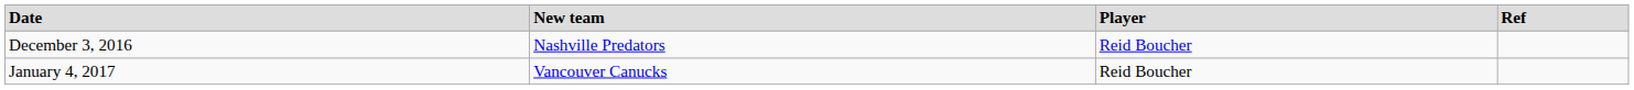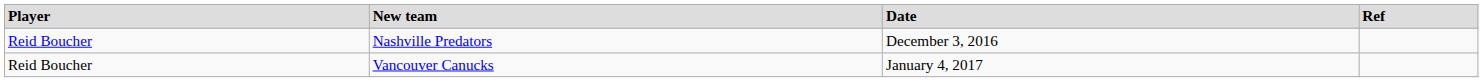columns swapped: Player <-> Date
